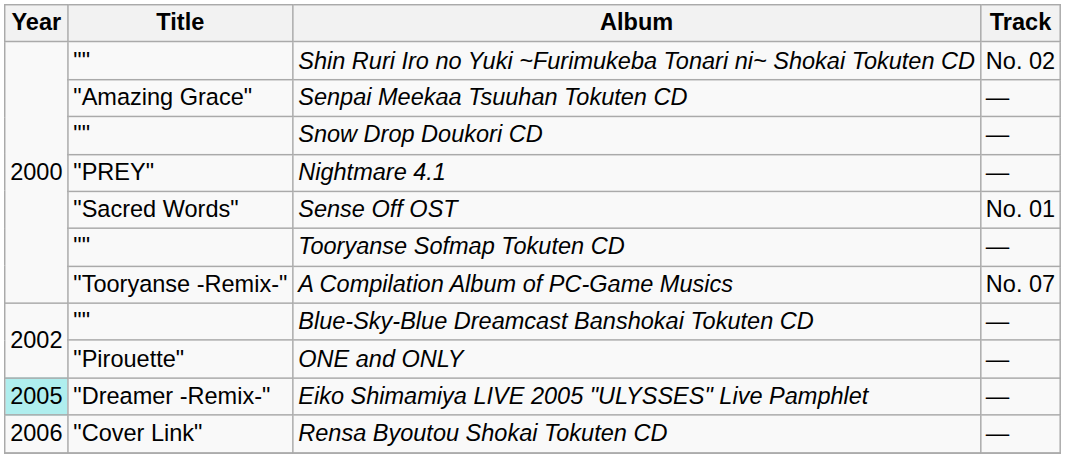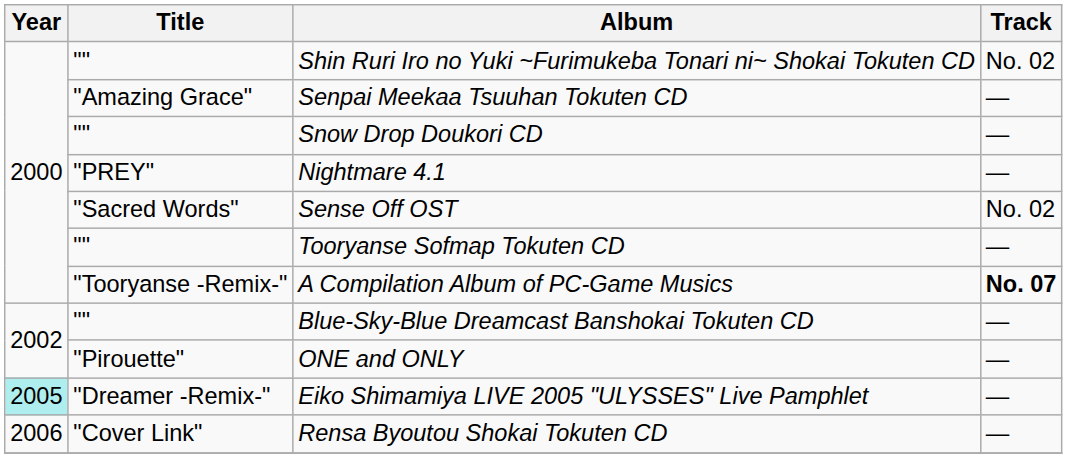Sense Off OST | Track: No. 01 -> No. 02
A Compilation Album of PC-Game Musics | Track: normal -> bold
